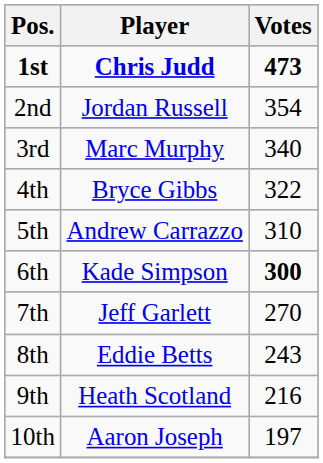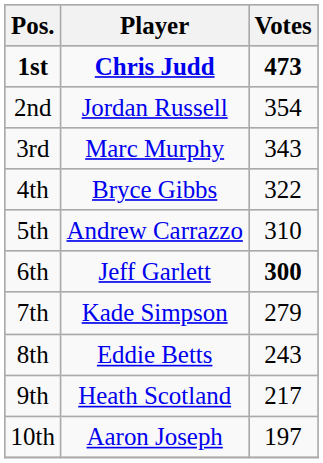3rd | Votes: 340 -> 343
6th | Player: Kade Simpson -> Jeff Garlett
7th | Player: Jeff Garlett -> Kade Simpson
7th | Votes: 270 -> 279
9th | Votes: 216 -> 217
